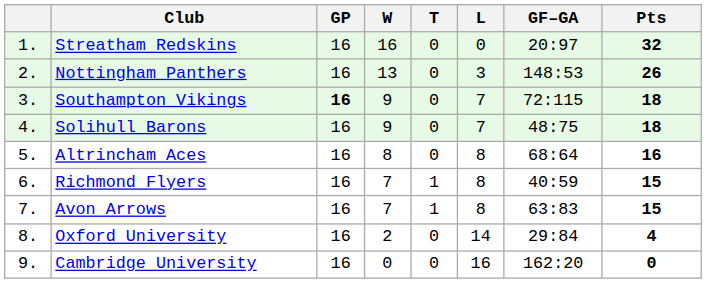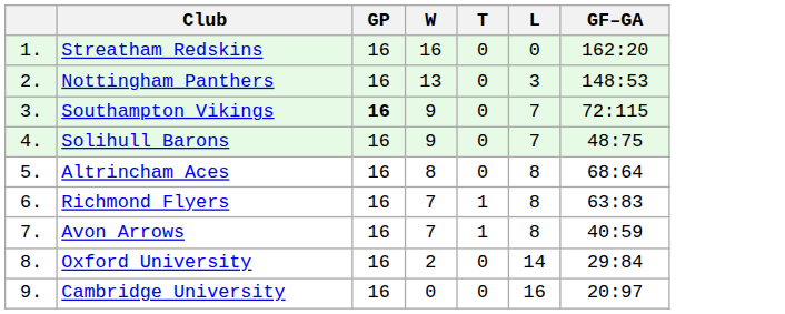- column: Pts | 32 | 26 | 18 | 18 | 16 | 15 | 15 | 4 | 0
Streatham Redskins | GF–GA: 20:97 -> 162:20
Richmond Flyers | GF–GA: 40:59 -> 63:83
Avon Arrows | GF–GA: 63:83 -> 40:59
Cambridge University | GF–GA: 162:20 -> 20:97
